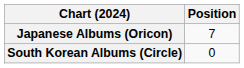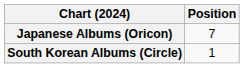South Korean Albums (Circle) | Position: 0 -> 1
